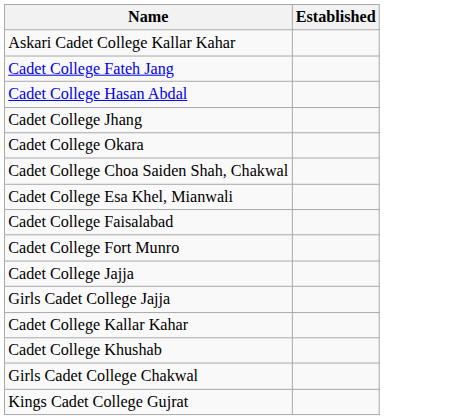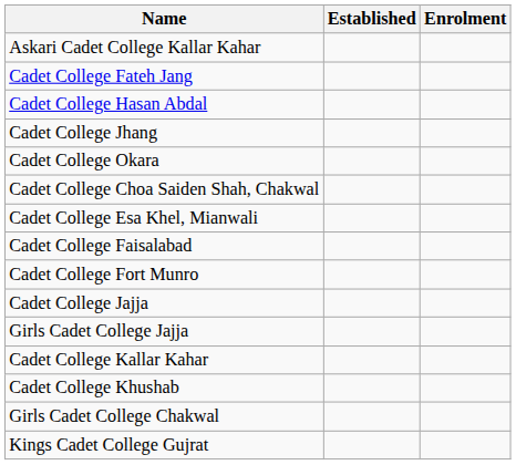+ column: Enrolment
